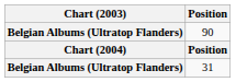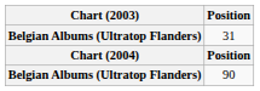rows swapped: 31 <-> 90
